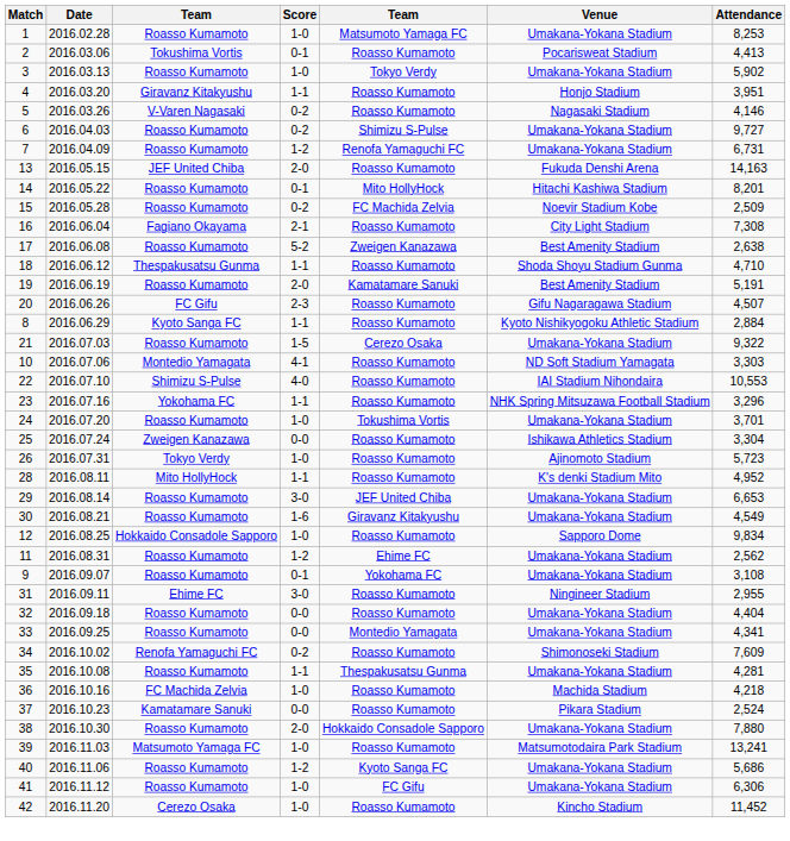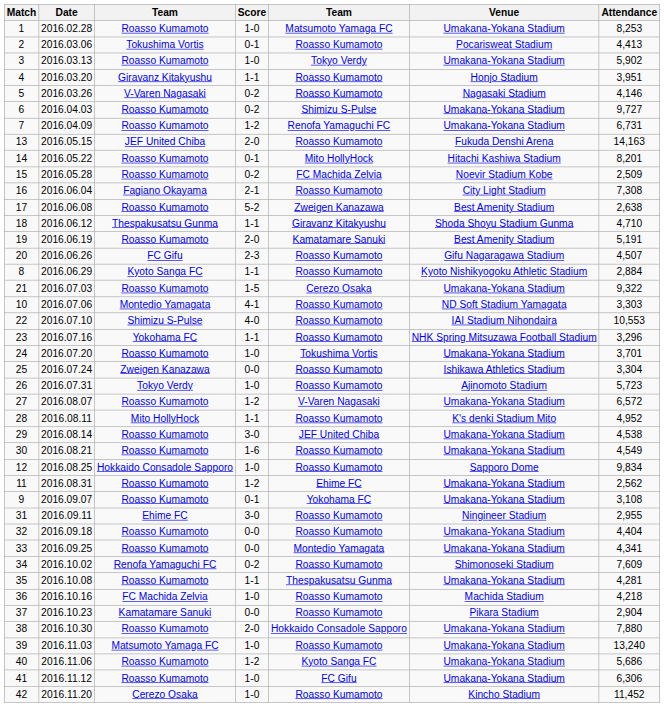18 | column 5: Roasso Kumamoto -> Giravanz Kitakyushu
+ row: 27 | 2016.08.07 | Roasso Kumamoto | 1-2 | V-Varen Nagasaki | Umakana-Yokana Stadium | 6,572
29 | Attendance: 6,653 -> 4,538
30 | column 5: Giravanz Kitakyushu -> Roasso Kumamoto
37 | Attendance: 2,524 -> 2,904
39 | Venue: Matsumotodaira Park Stadium -> Umakana-Yokana Stadium
39 | Attendance: 13,241 -> 13,240
